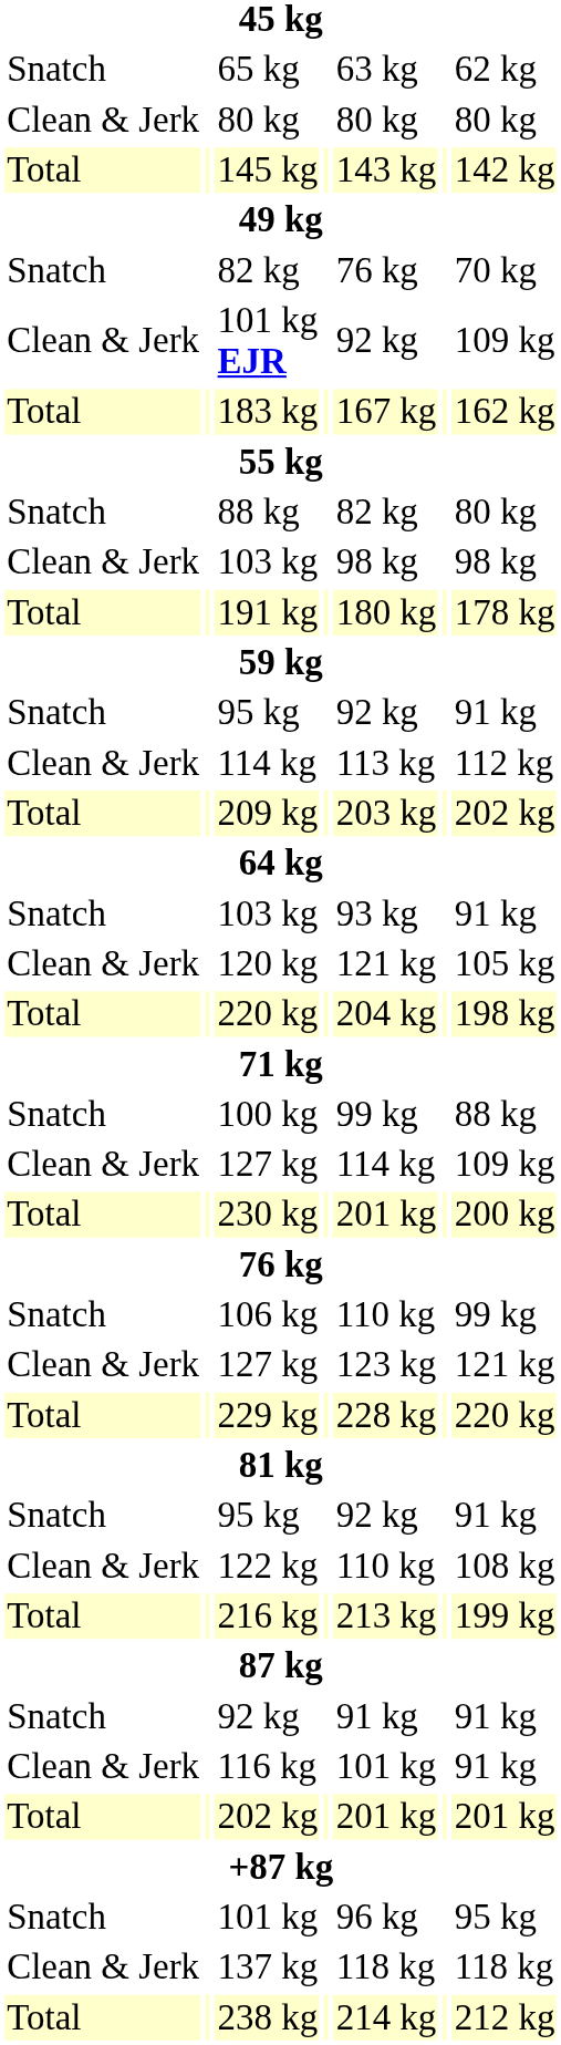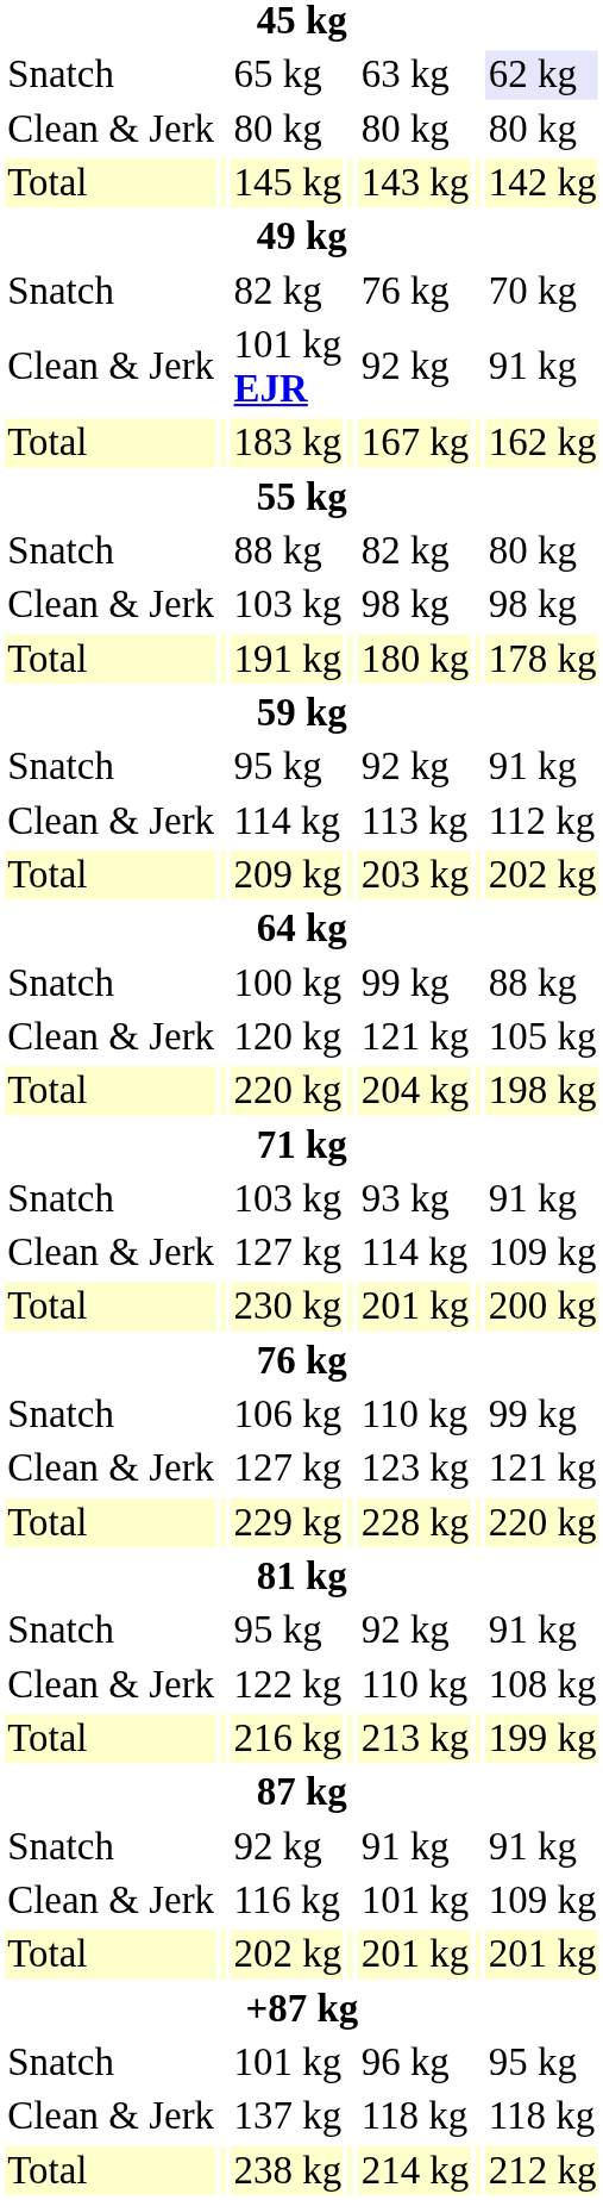65 kg | column 7: no background -> lavender background
101 kg EJR | column 7: 109 kg -> 91 kg
rows swapped: 100 kg <-> Snatch / 103 kg
116 kg | column 7: 91 kg -> 109 kg
